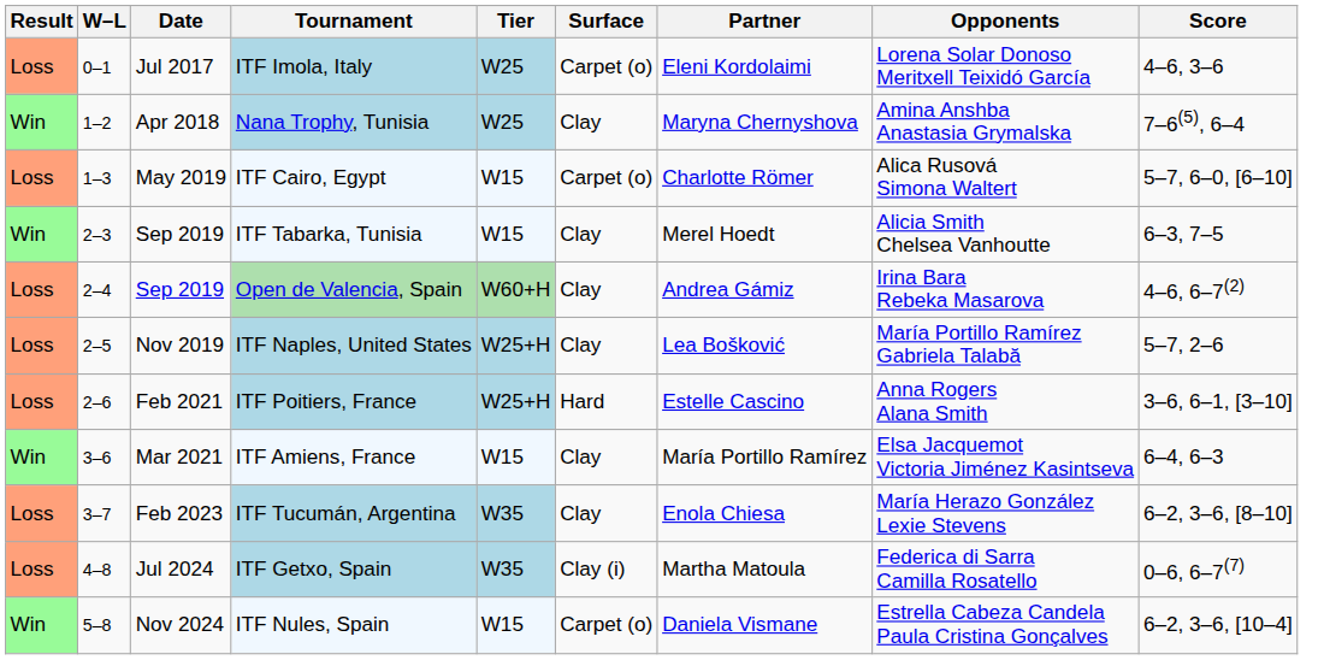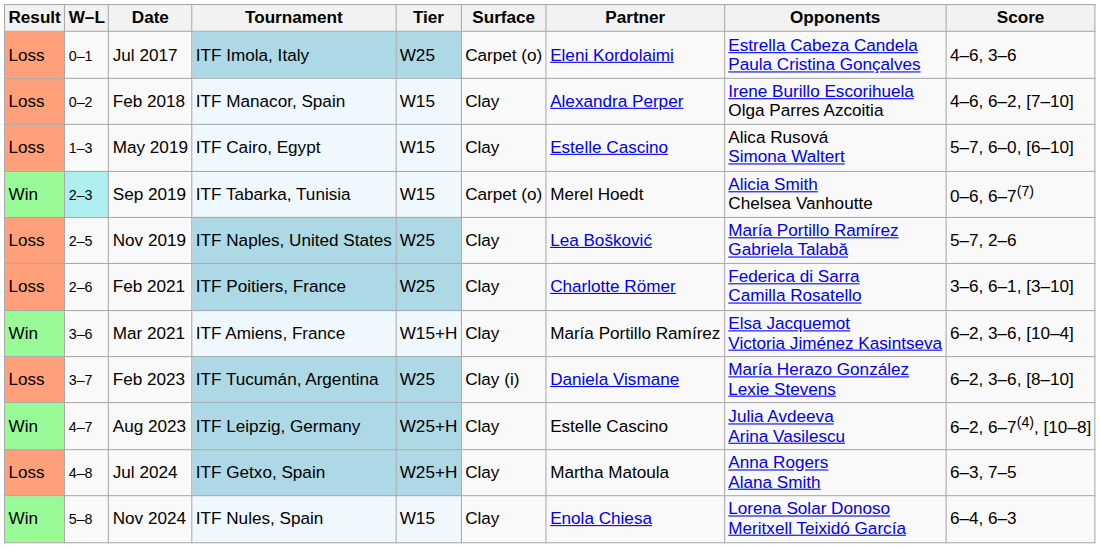ITF Imola, Italy | Opponents: Lorena Solar Donoso Meritxell Teixidó García -> Estrella Cabeza Candela Paula Cristina Gonçalves
+ row: Loss | 0–2 | Feb 2018 | ITF Manacor, Spain | W15 | Clay | Alexandra Perper | Irene Burillo Escorihuela Olga Parres Azcoitia | 4–6, 6–2, [7–10]
- row: Win | 1–2 | Apr 2018 | Nana Trophy, Tunisia | W25 | Clay | Maryna Chernyshova | Amina Anshba Anastasia Grymalska | 7–6(5), 6–4
ITF Cairo, Egypt | Surface: Carpet (o) -> Clay
ITF Cairo, Egypt | Partner: Charlotte Römer -> Estelle Cascino
ITF Tabarka, Tunisia | W–L: no background -> paleturquoise background
ITF Tabarka, Tunisia | Surface: Clay -> Carpet (o)
ITF Tabarka, Tunisia | Score: 6–3, 7–5 -> 0–6, 6–7(7)
- row: Loss | 2–4 | Sep 2019 | Open de Valencia, Spain | W60+H | Clay | Andrea Gámiz | Irina Bara Rebeka Masarova | 4–6, 6–7(2)
ITF Naples, United States | Tier: W25+H -> W25
ITF Poitiers, France | Tier: W25+H -> W25
ITF Poitiers, France | Surface: Hard -> Clay
ITF Poitiers, France | Partner: Estelle Cascino -> Charlotte Römer
ITF Poitiers, France | Opponents: Anna Rogers Alana Smith -> Federica di Sarra Camilla Rosatello
ITF Amiens, France | Tier: W15 -> W15+H
ITF Amiens, France | Score: 6–4, 6–3 -> 6–2, 3–6, [10–4]
ITF Tucumán, Argentina | Tier: W35 -> W25
ITF Tucumán, Argentina | Surface: Clay -> Clay (i)
ITF Tucumán, Argentina | Partner: Enola Chiesa -> Daniela Vismane
+ row: Win | 4–7 | Aug 2023 | ITF Leipzig, Germany | W25+H | Clay | Estelle Cascino | Julia Avdeeva Arina Vasilescu | 6–2, 6–7(4), [10–8]
ITF Getxo, Spain | Tier: W35 -> W25+H
ITF Getxo, Spain | Surface: Clay (i) -> Clay
ITF Getxo, Spain | Opponents: Federica di Sarra Camilla Rosatello -> Anna Rogers Alana Smith
ITF Getxo, Spain | Score: 0–6, 6–7(7) -> 6–3, 7–5
ITF Nules, Spain | Surface: Carpet (o) -> Clay
ITF Nules, Spain | Partner: Daniela Vismane -> Enola Chiesa
ITF Nules, Spain | Opponents: Estrella Cabeza Candela Paula Cristina Gonçalves -> Lorena Solar Donoso Meritxell Teixidó García
ITF Nules, Spain | Score: 6–2, 3–6, [10–4] -> 6–4, 6–3
